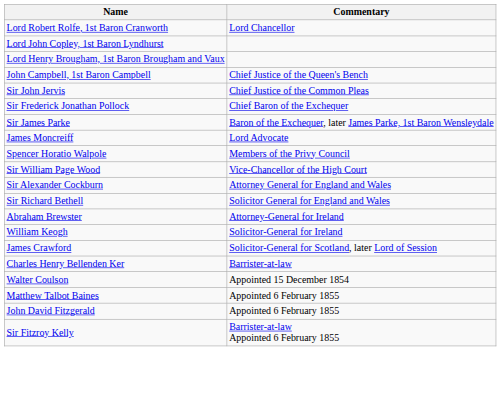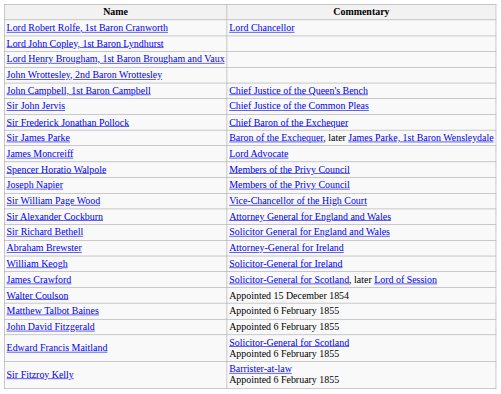+ row: John Wrottesley, 2nd Baron Wrottesley
+ row: Joseph Napier | Members of the Privy Council
- row: Charles Henry Bellenden Ker | Barrister-at-law
+ row: Edward Francis Maitland | Solicitor-General for Scotland Appointed 6 February 1855
